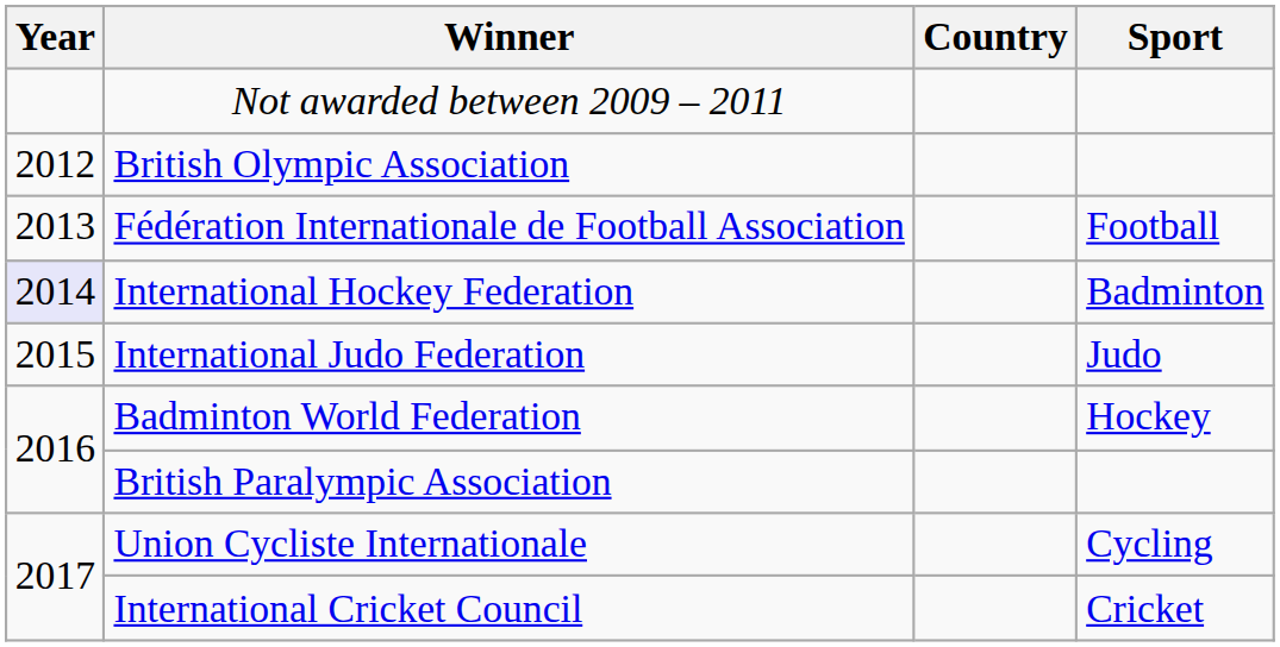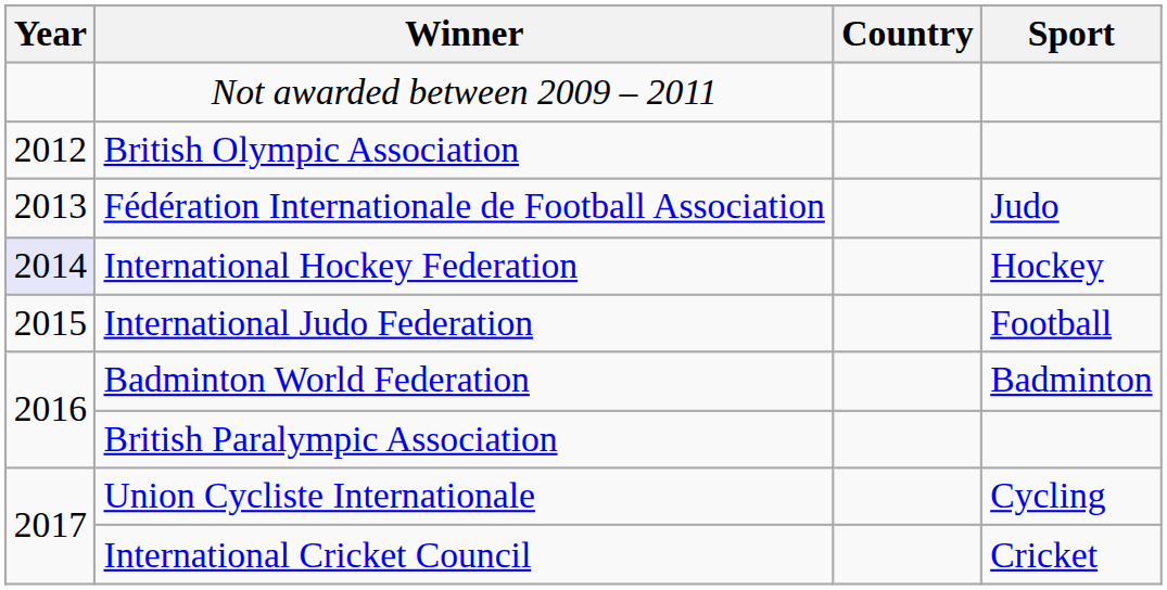Fédération Internationale de Football Association | Sport: Football -> Judo
International Hockey Federation | Sport: Badminton -> Hockey
International Judo Federation | Sport: Judo -> Football
Badminton World Federation | Sport: Hockey -> Badminton
